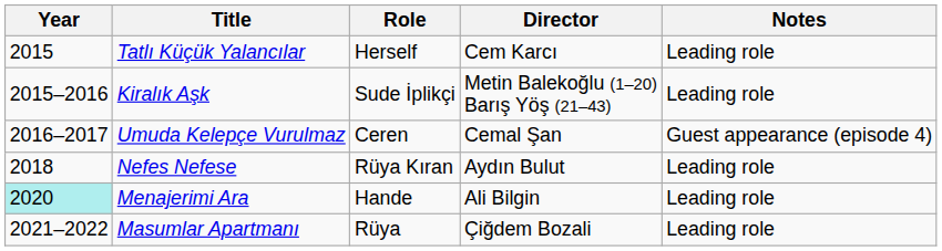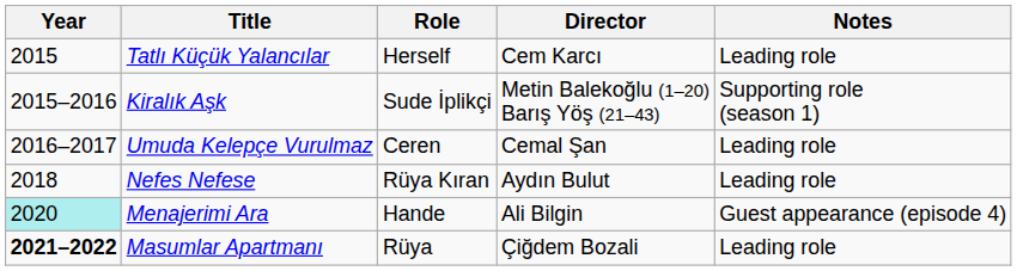Kiralık Aşk | Notes: Leading role -> Supporting role (season 1)
Umuda Kelepçe Vurulmaz | Notes: Guest appearance (episode 4) -> Leading role
Menajerimi Ara | Notes: Leading role -> Guest appearance (episode 4)
Masumlar Apartmanı | Year: normal -> bold
